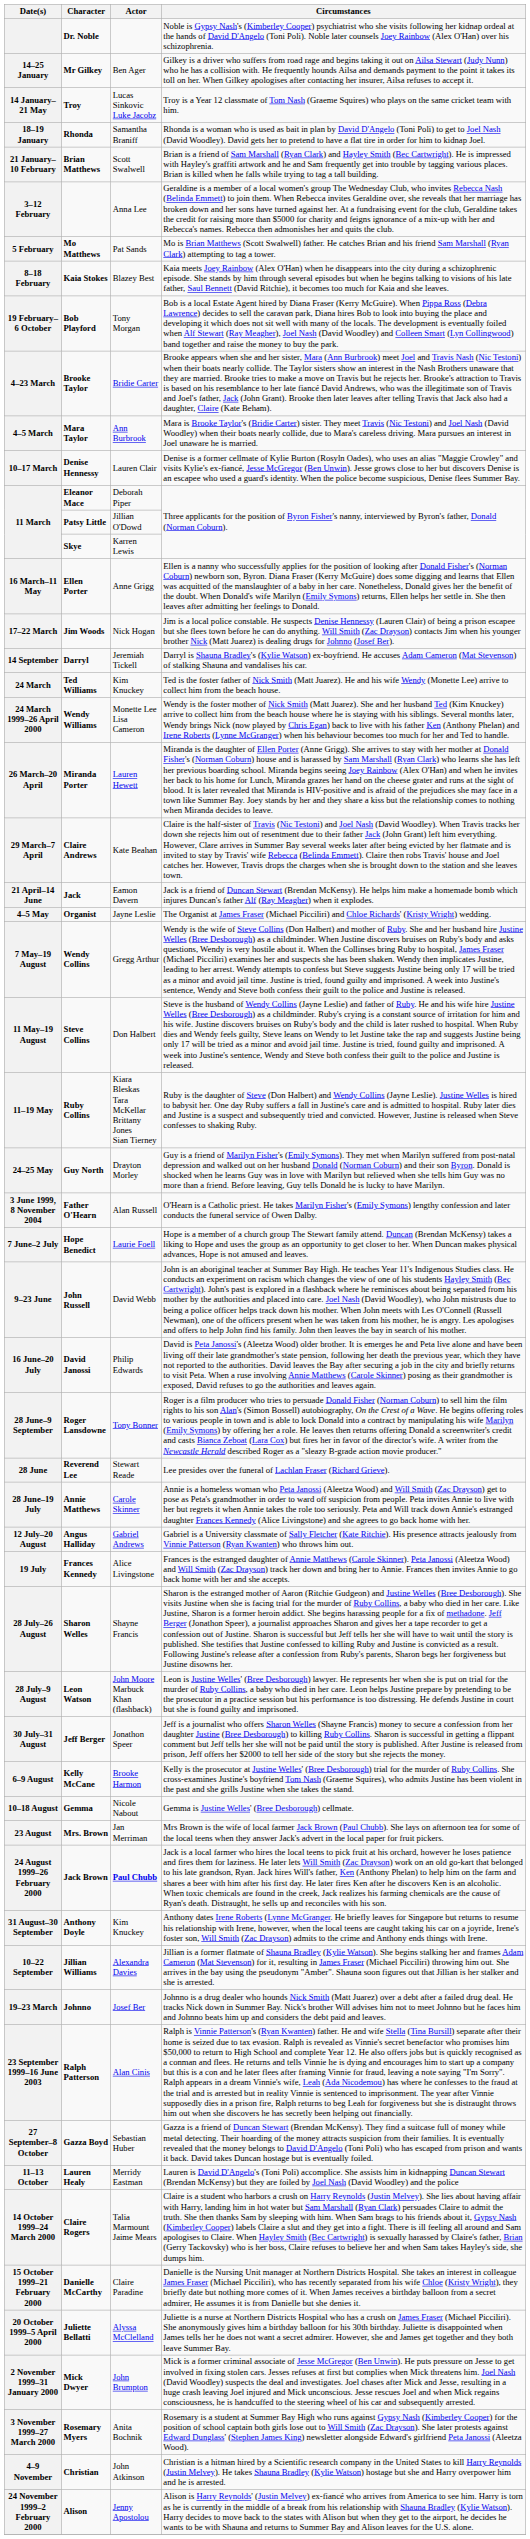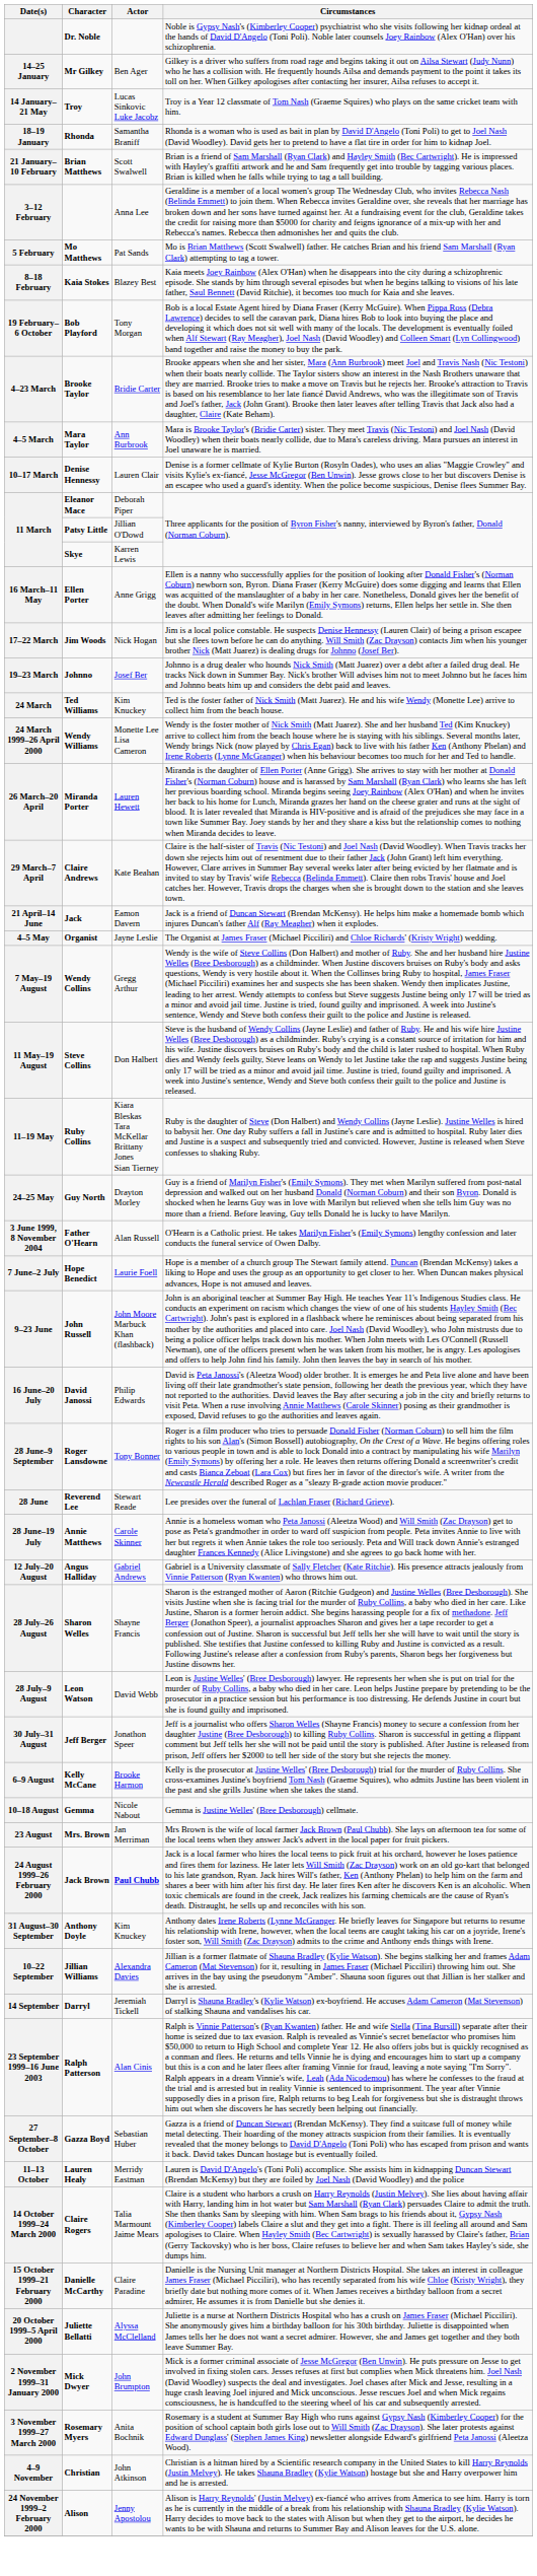rows swapped: 19–23 March <-> 14 September
9–23 June | Actor: David Webb -> John Moore Marbuck Khan (flashback)
- row: 19 July | Frances Kennedy | Alice Livingstone | Frances is the estranged daughter of Annie Matthews (Carole Skinner). Peta Janossi (Aleetza Wood) and Will Smith (Zac Drayson) track her down and bring her to Annie. Frances then invites Annie to go back home with her and she accepts.
28 July–9 August | Actor: John Moore Marbuck Khan (flashback) -> David Webb
